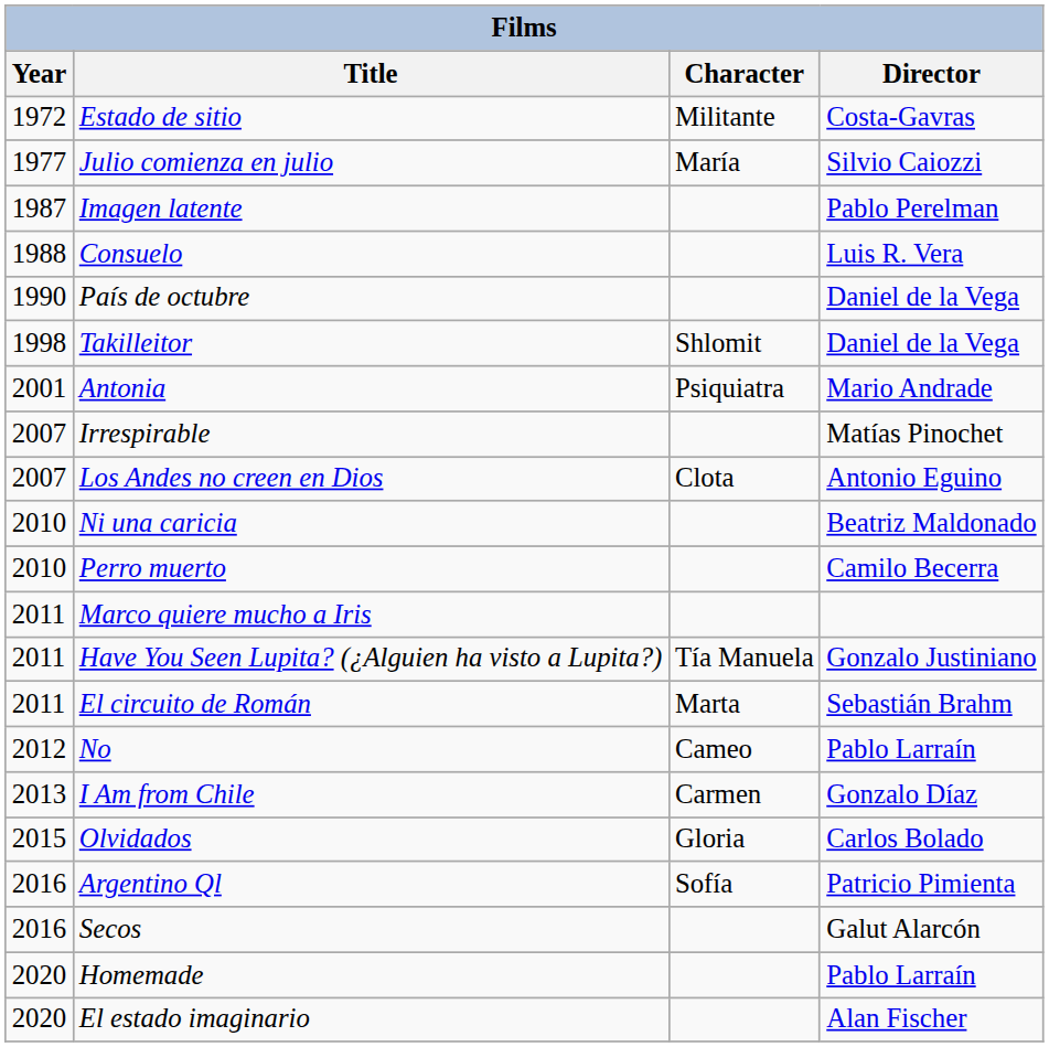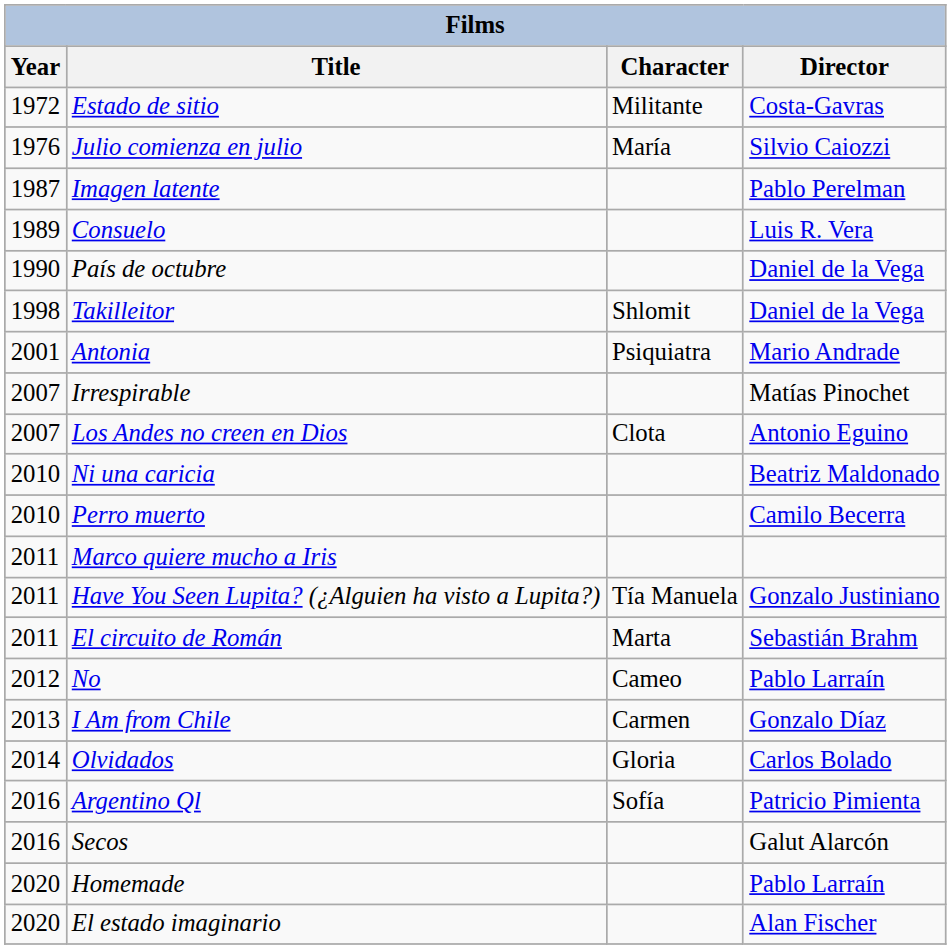Julio comienza en julio | Year: 1977 -> 1976
Consuelo | Year: 1988 -> 1989
Olvidados | Year: 2015 -> 2014
